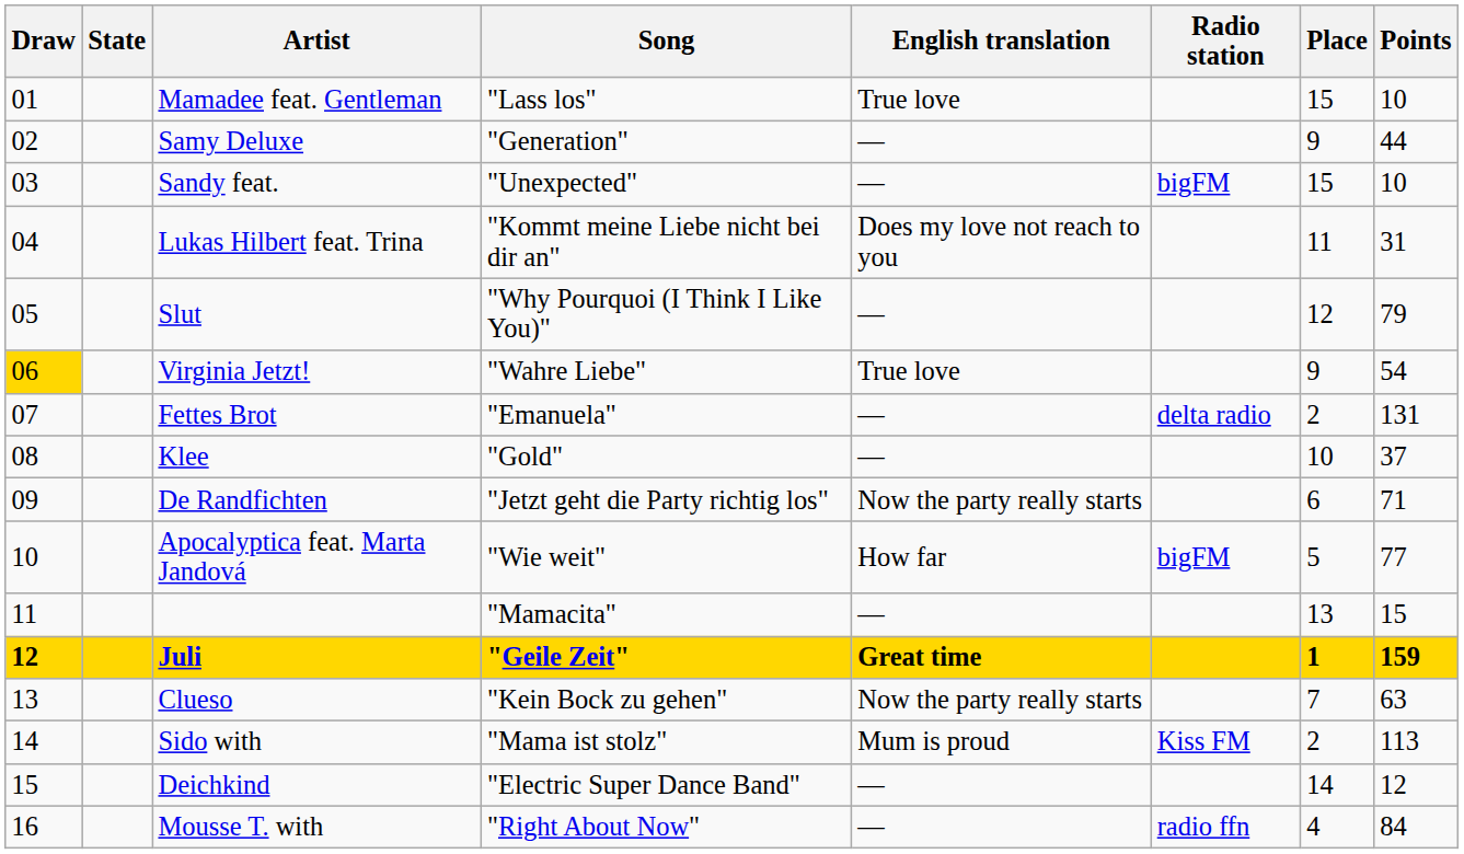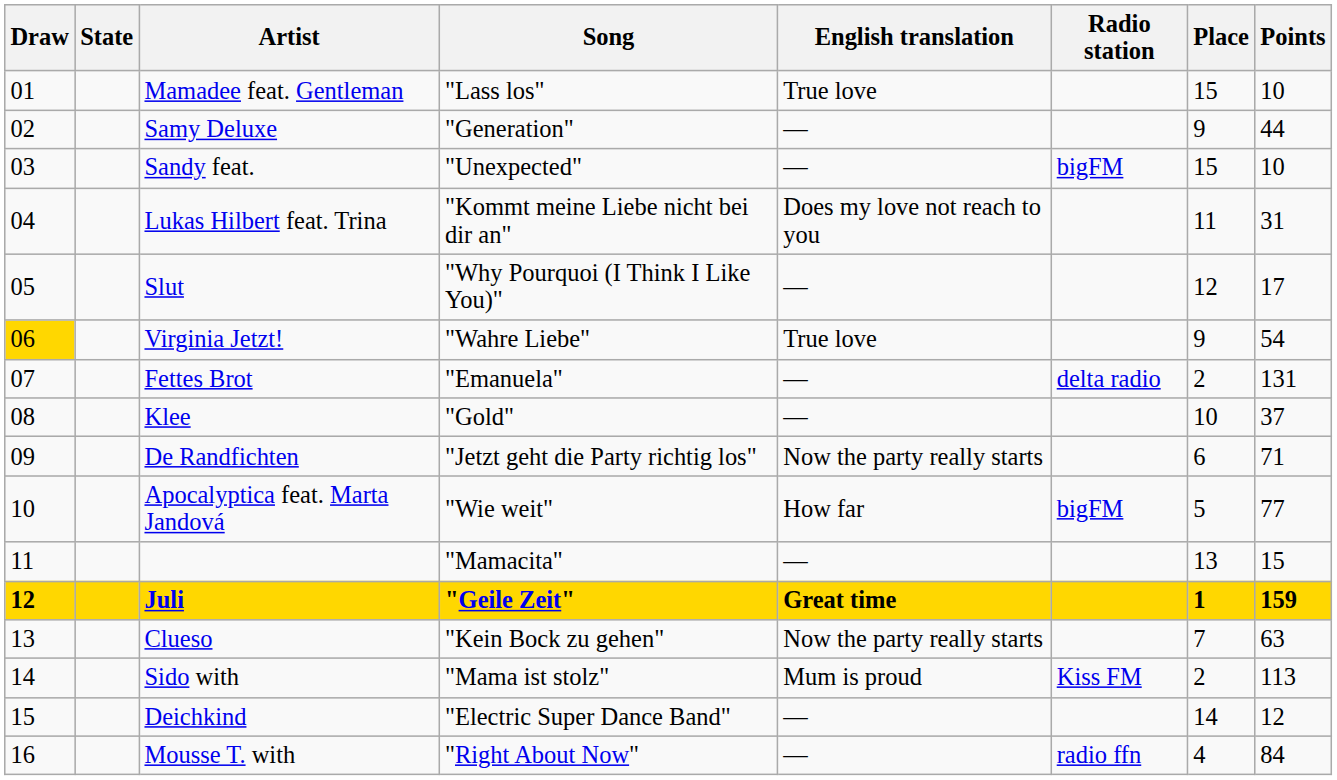Slut | Points: 79 -> 17
